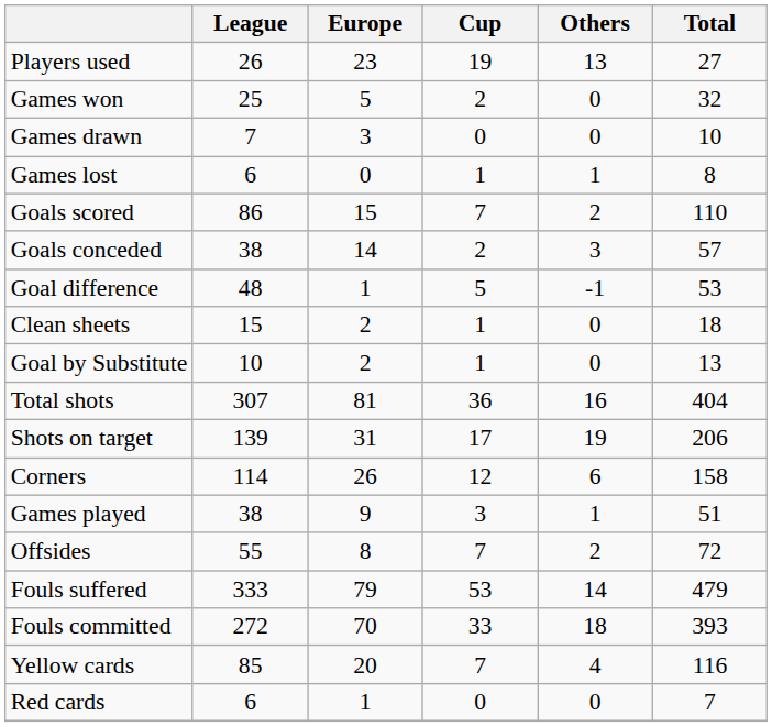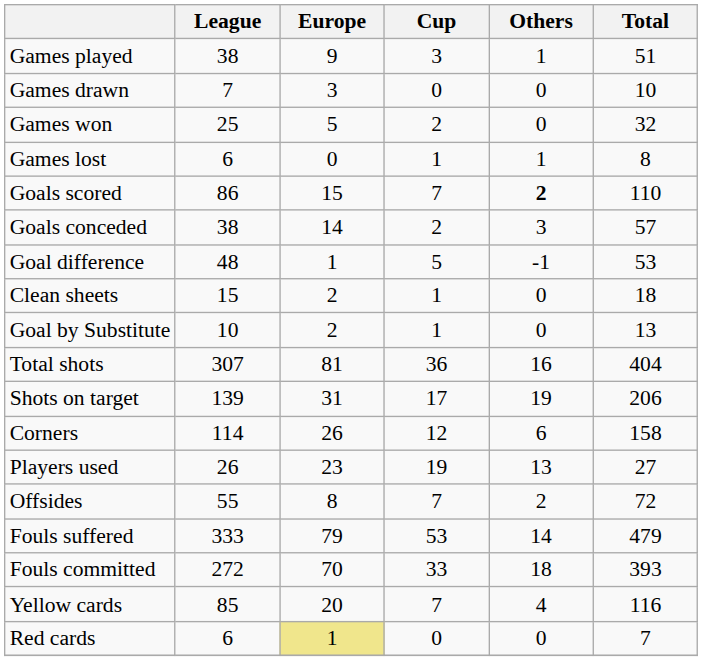rows swapped: Games played <-> Players used
rows swapped: Games won <-> Games drawn
Goals scored | Others: normal -> bold
Red cards | Europe: no background -> khaki background
